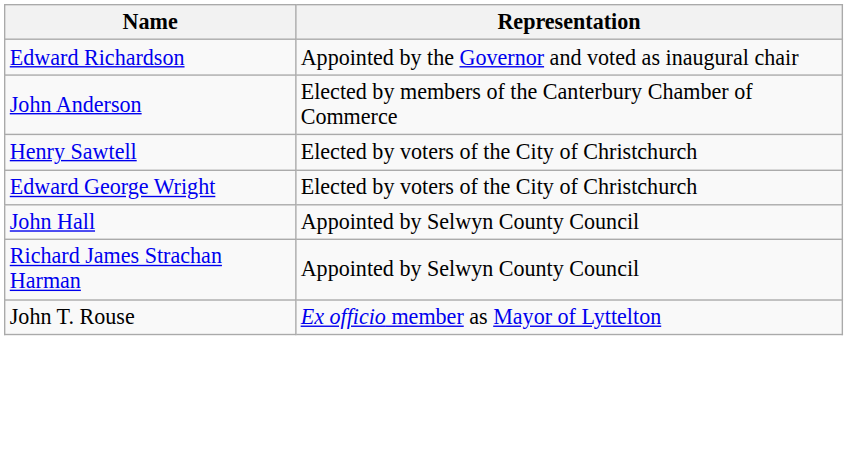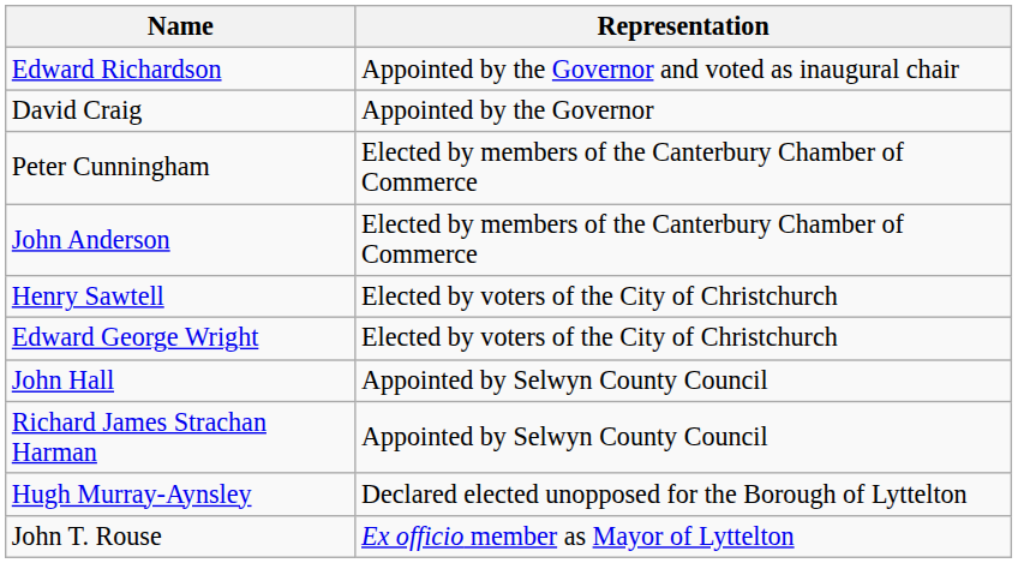+ row: David Craig | Appointed by the Governor
+ row: Peter Cunningham | Elected by members of the Canterbury Chamber of Commerce
+ row: Hugh Murray-Aynsley | Declared elected unopposed for the Borough of Lyttelton
